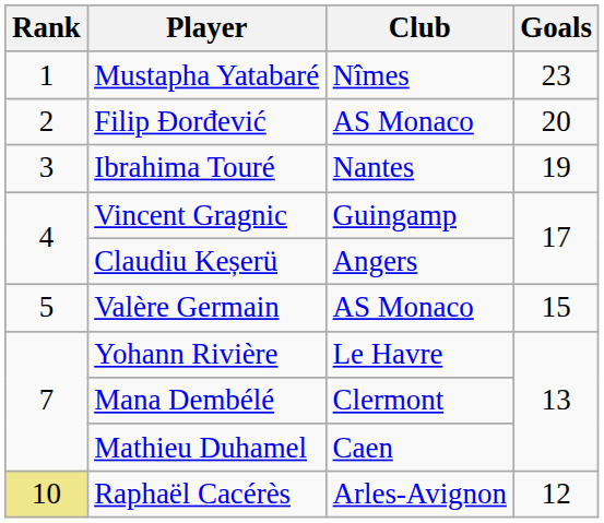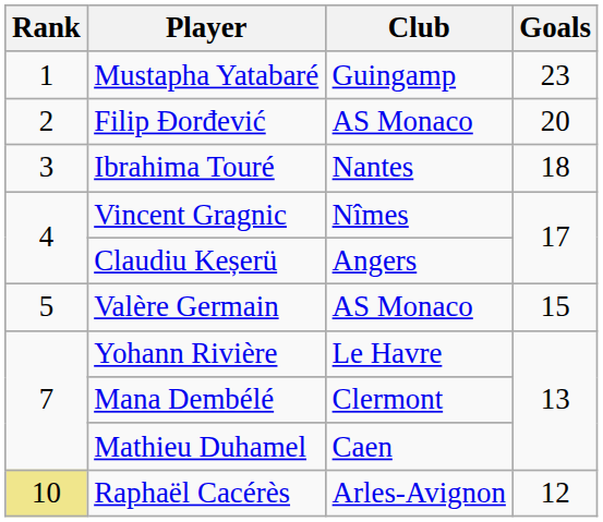Mustapha Yatabaré | Club: Nîmes -> Guingamp
Ibrahima Touré | Goals: 19 -> 18
Vincent Gragnic | Club: Guingamp -> Nîmes
